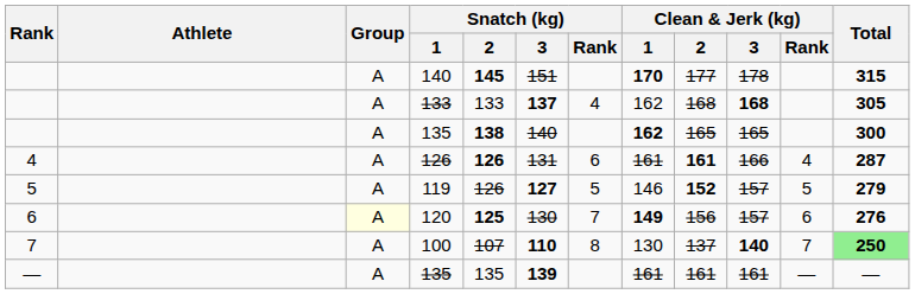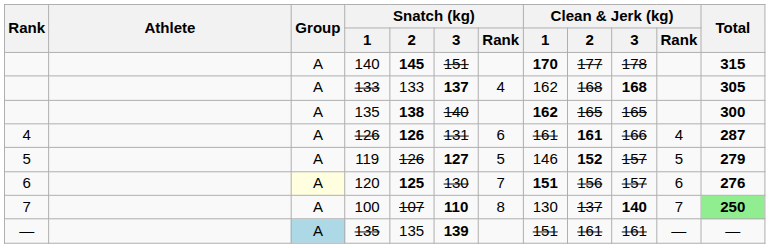120 | Clean & Jerk (kg) / 1: 149 -> 151
— / 135 | Group: no background -> lightblue background
— / 135 | Clean & Jerk (kg) / 1: 161 -> 151
